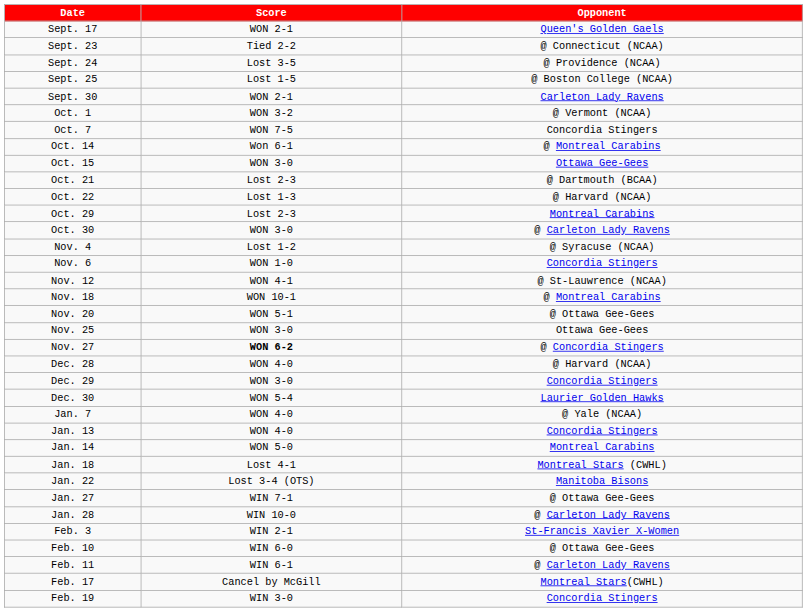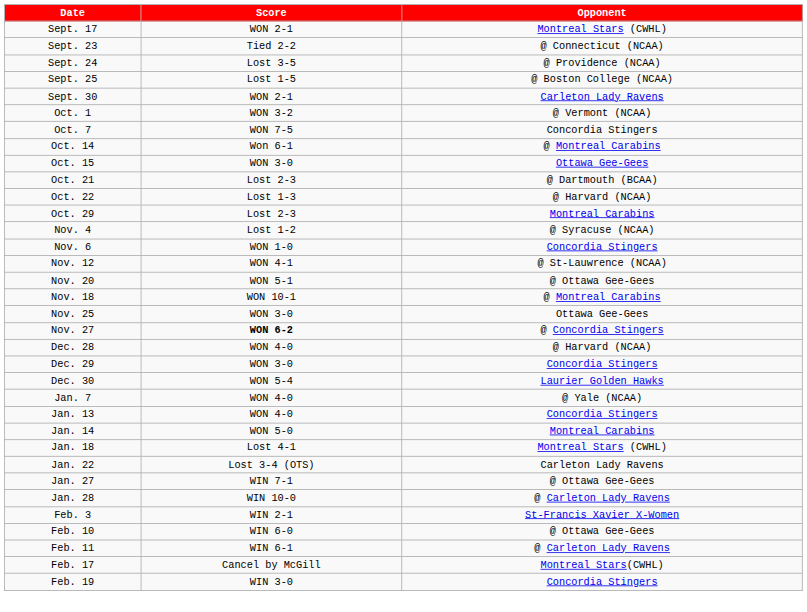Sept. 17 | Opponent: Queen's Golden Gaels -> Montreal Stars (CWHL)
- row: Oct. 30 | WON 3-0 | @ Carleton Lady Ravens
rows swapped: Nov. 18 <-> Nov. 20
Jan. 22 | Opponent: Manitoba Bisons -> Carleton Lady Ravens
